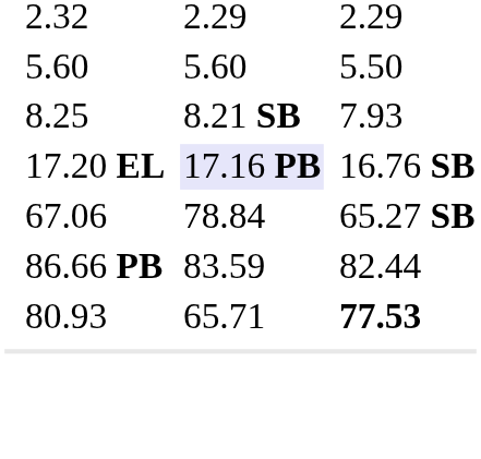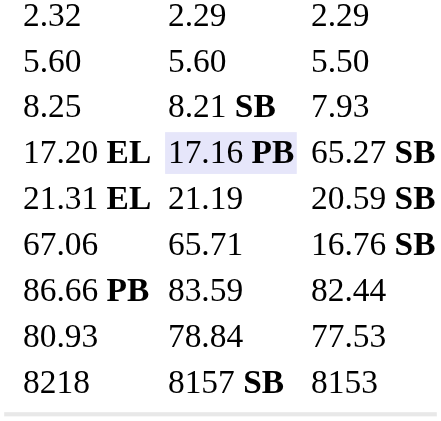17.20 EL | column 7: 16.76 SB -> 65.27 SB
+ row: 21.31 EL | 21.19 | 20.59 SB
67.06 | column 5: 78.84 -> 65.71
67.06 | column 7: 65.27 SB -> 16.76 SB
80.93 | column 5: 65.71 -> 78.84
80.93 | column 7: bold -> normal
+ row: 8218 | 8157 SB | 8153
